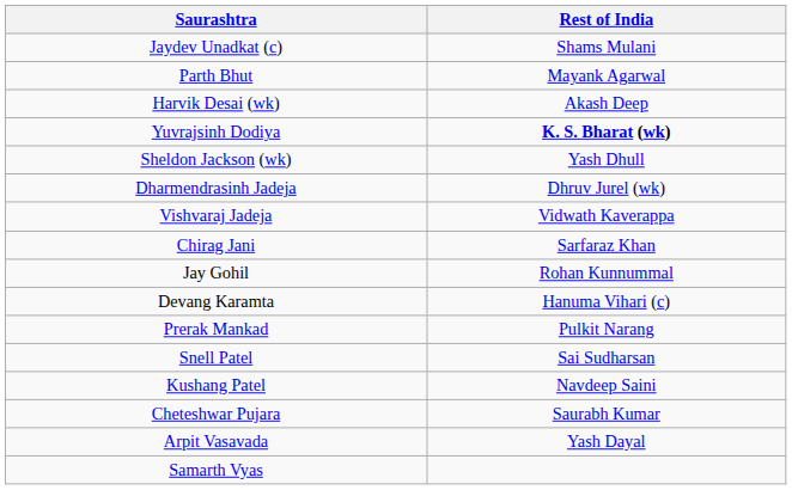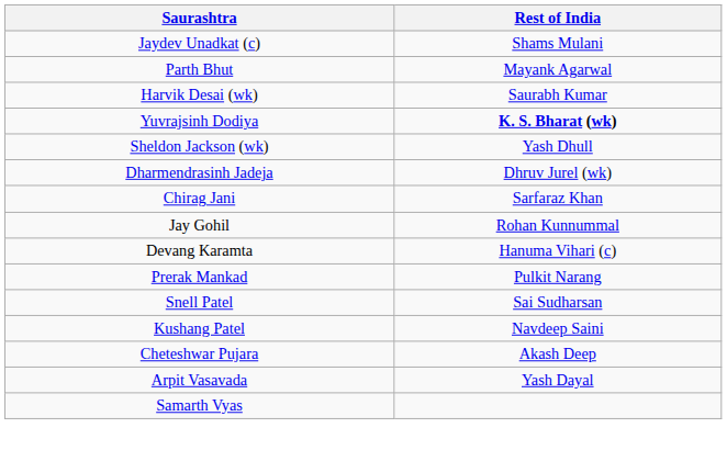Harvik Desai (wk) | Rest of India: Akash Deep -> Saurabh Kumar
- row: Vishvaraj Jadeja | Vidwath Kaverappa
Cheteshwar Pujara | Rest of India: Saurabh Kumar -> Akash Deep
